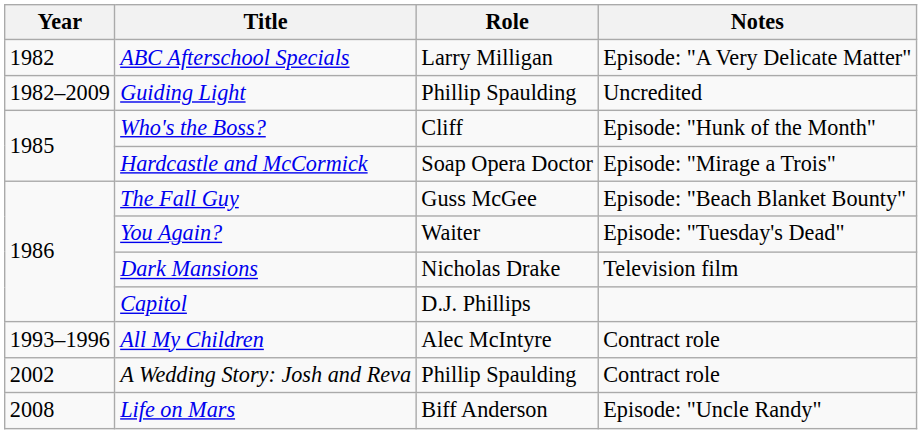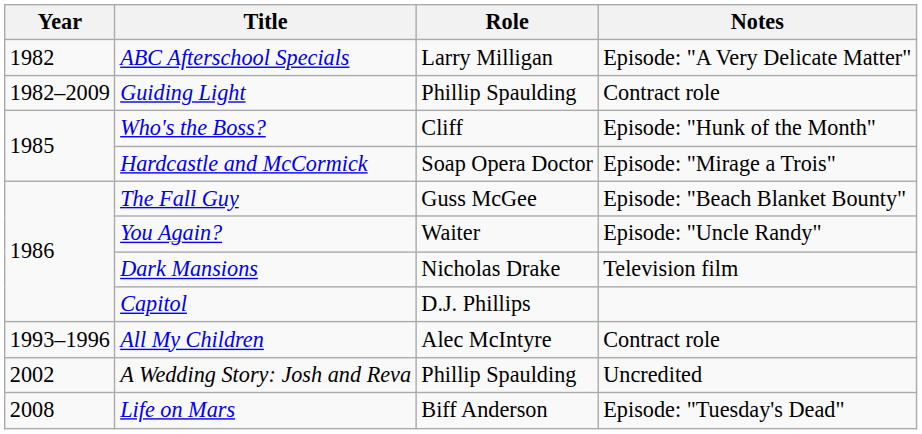Guiding Light | Notes: Uncredited -> Contract role
You Again? | Notes: Episode: "Tuesday's Dead" -> Episode: "Uncle Randy"
A Wedding Story: Josh and Reva | Notes: Contract role -> Uncredited
Life on Mars | Notes: Episode: "Uncle Randy" -> Episode: "Tuesday's Dead"
